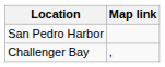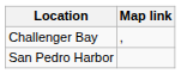rows swapped: Challenger Bay <-> San Pedro Harbor
